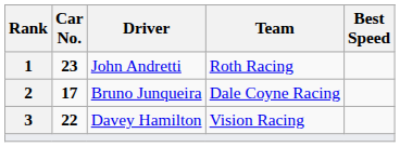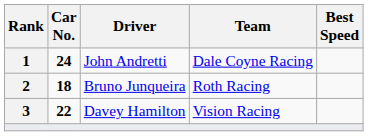John Andretti | Car No.: 23 -> 24
John Andretti | Team: Roth Racing -> Dale Coyne Racing
Bruno Junqueira | Car No.: 17 -> 18
Bruno Junqueira | Team: Dale Coyne Racing -> Roth Racing
